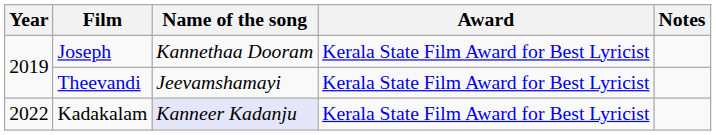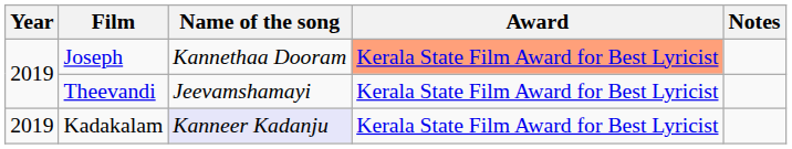Joseph | Award: no background -> lightsalmon background
Kadakalam | Year: 2022 -> 2019
